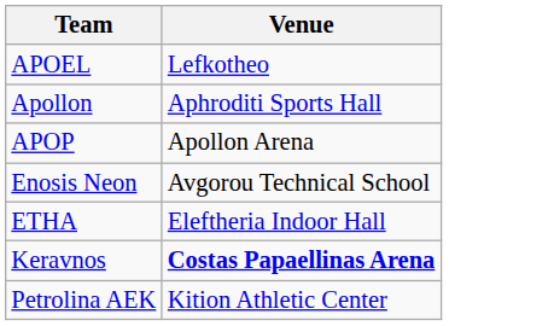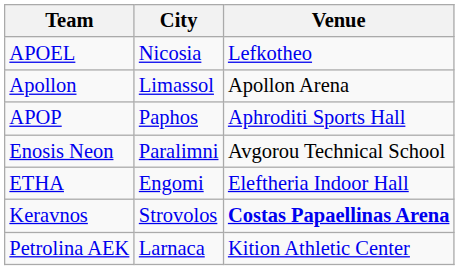+ column: City | Nicosia | Limassol | Paphos | Paralimni | Engomi | Strovolos | Larnaca
Apollon | Venue: Aphroditi Sports Hall -> Apollon Arena
APOP | Venue: Apollon Arena -> Aphroditi Sports Hall
